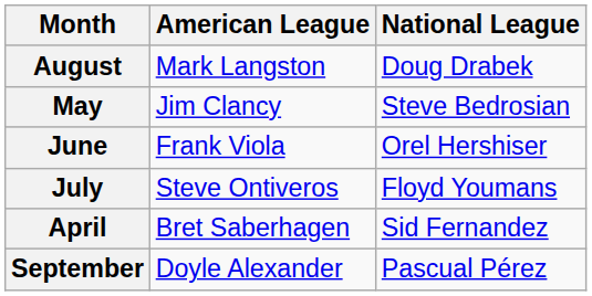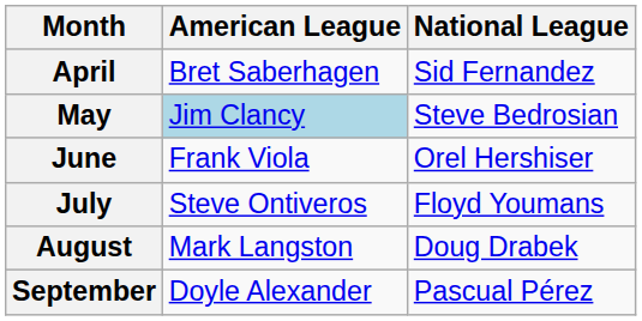rows swapped: April <-> August
May | American League: no background -> lightblue background
